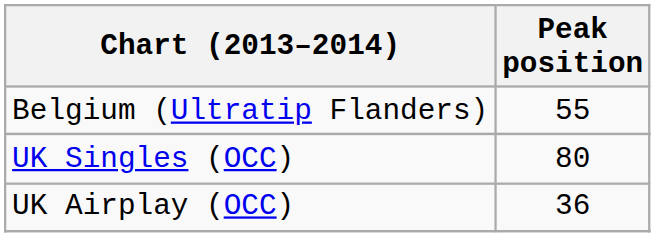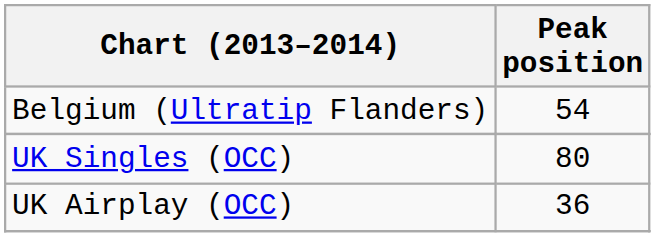Belgium (Ultratip Flanders) | Peak position: 55 -> 54
